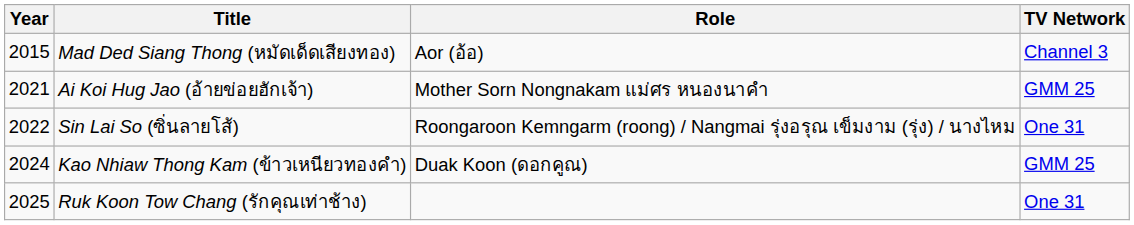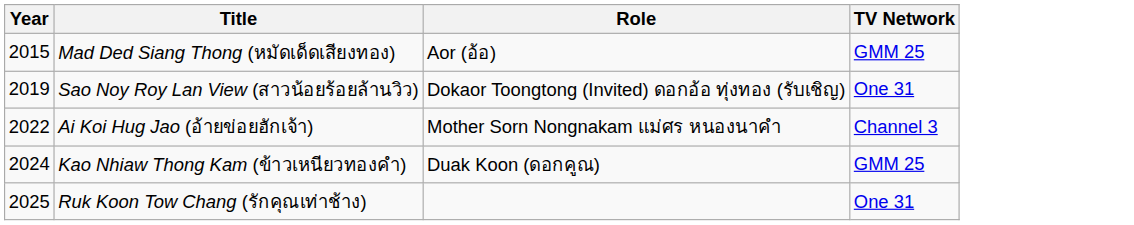Mad Ded Siang Thong (หมัดเด็ดเสียงทอง) | TV Network: Channel 3 -> GMM 25
+ row: 2019 | Sao Noy Roy Lan View (สาวน้อยร้อยล้านวิว) | Dokaor Toongtong (Invited) ดอกอ้อ ทุ่งทอง (รับเชิญ) | One 31
Ai Koi Hug Jao (อ้ายข่อยฮักเจ้า) | Year: 2021 -> 2022
Ai Koi Hug Jao (อ้ายข่อยฮักเจ้า) | TV Network: GMM 25 -> Channel 3
- row: 2022 | Sin Lai So (ซิ่นลายโส้) | Roongaroon Kemngarm (roong) / Nangmai รุ่งอรุณ เข็มงาม (รุ่ง) / นางไหม | One 31
